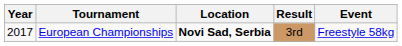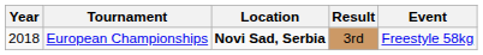European Championships | Year: 2017 -> 2018
